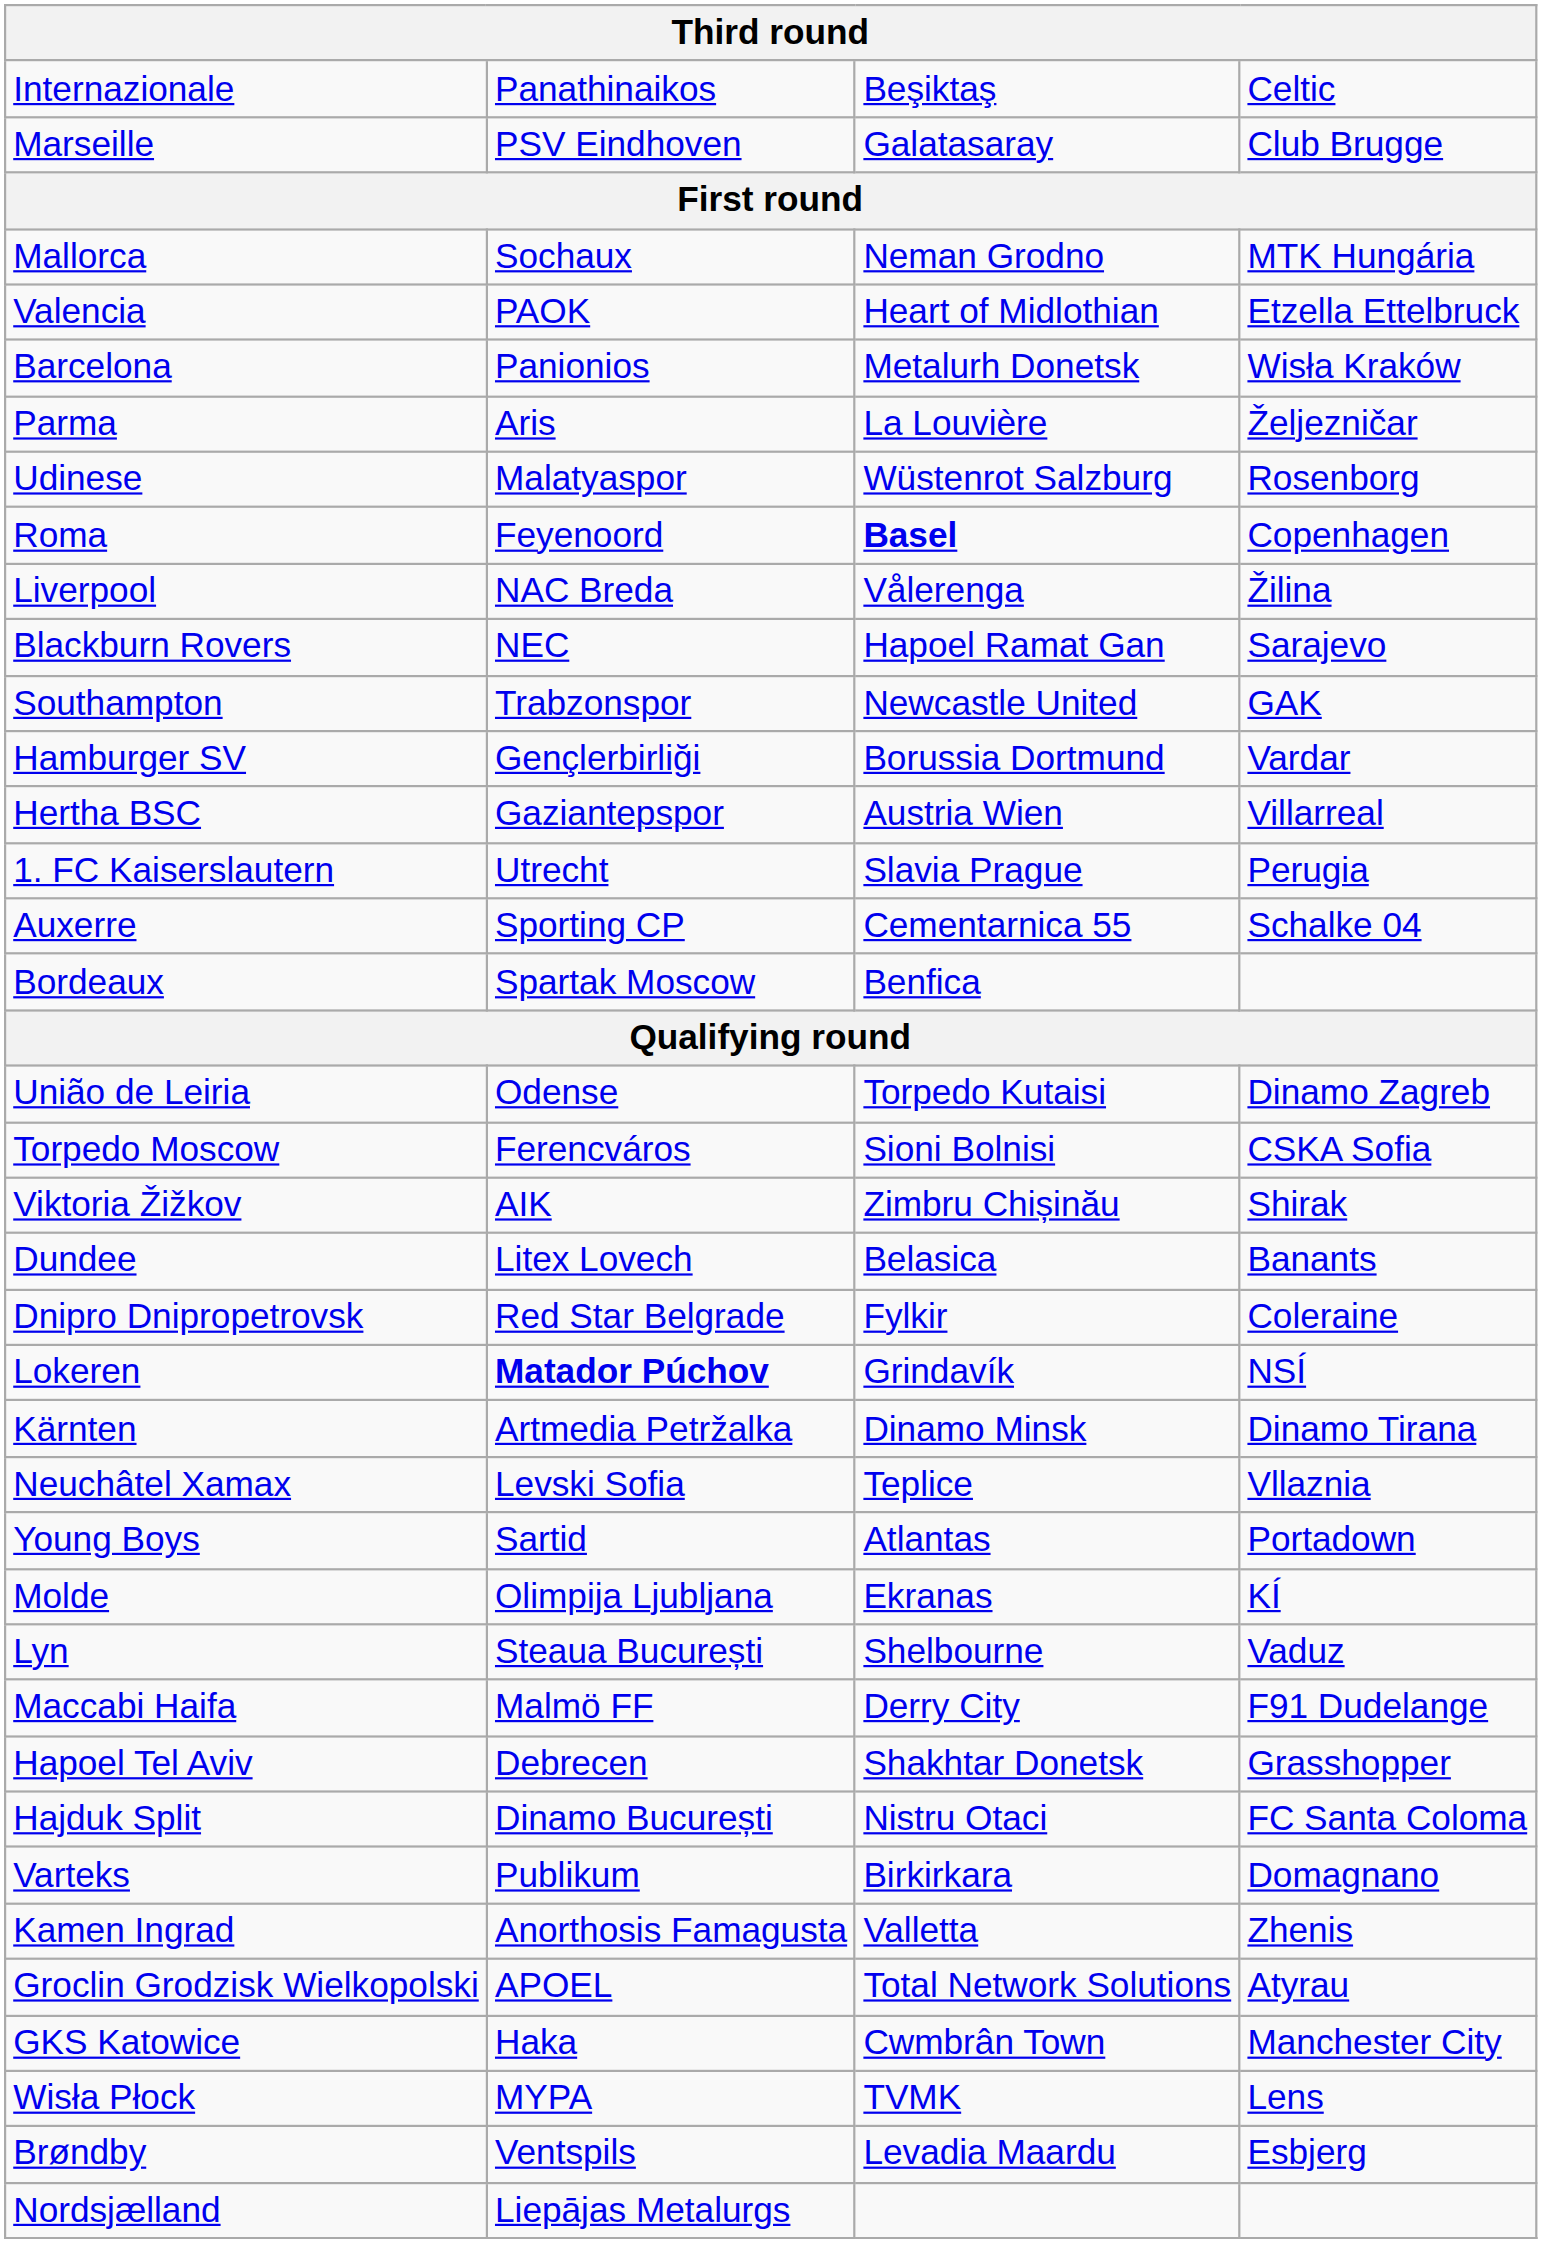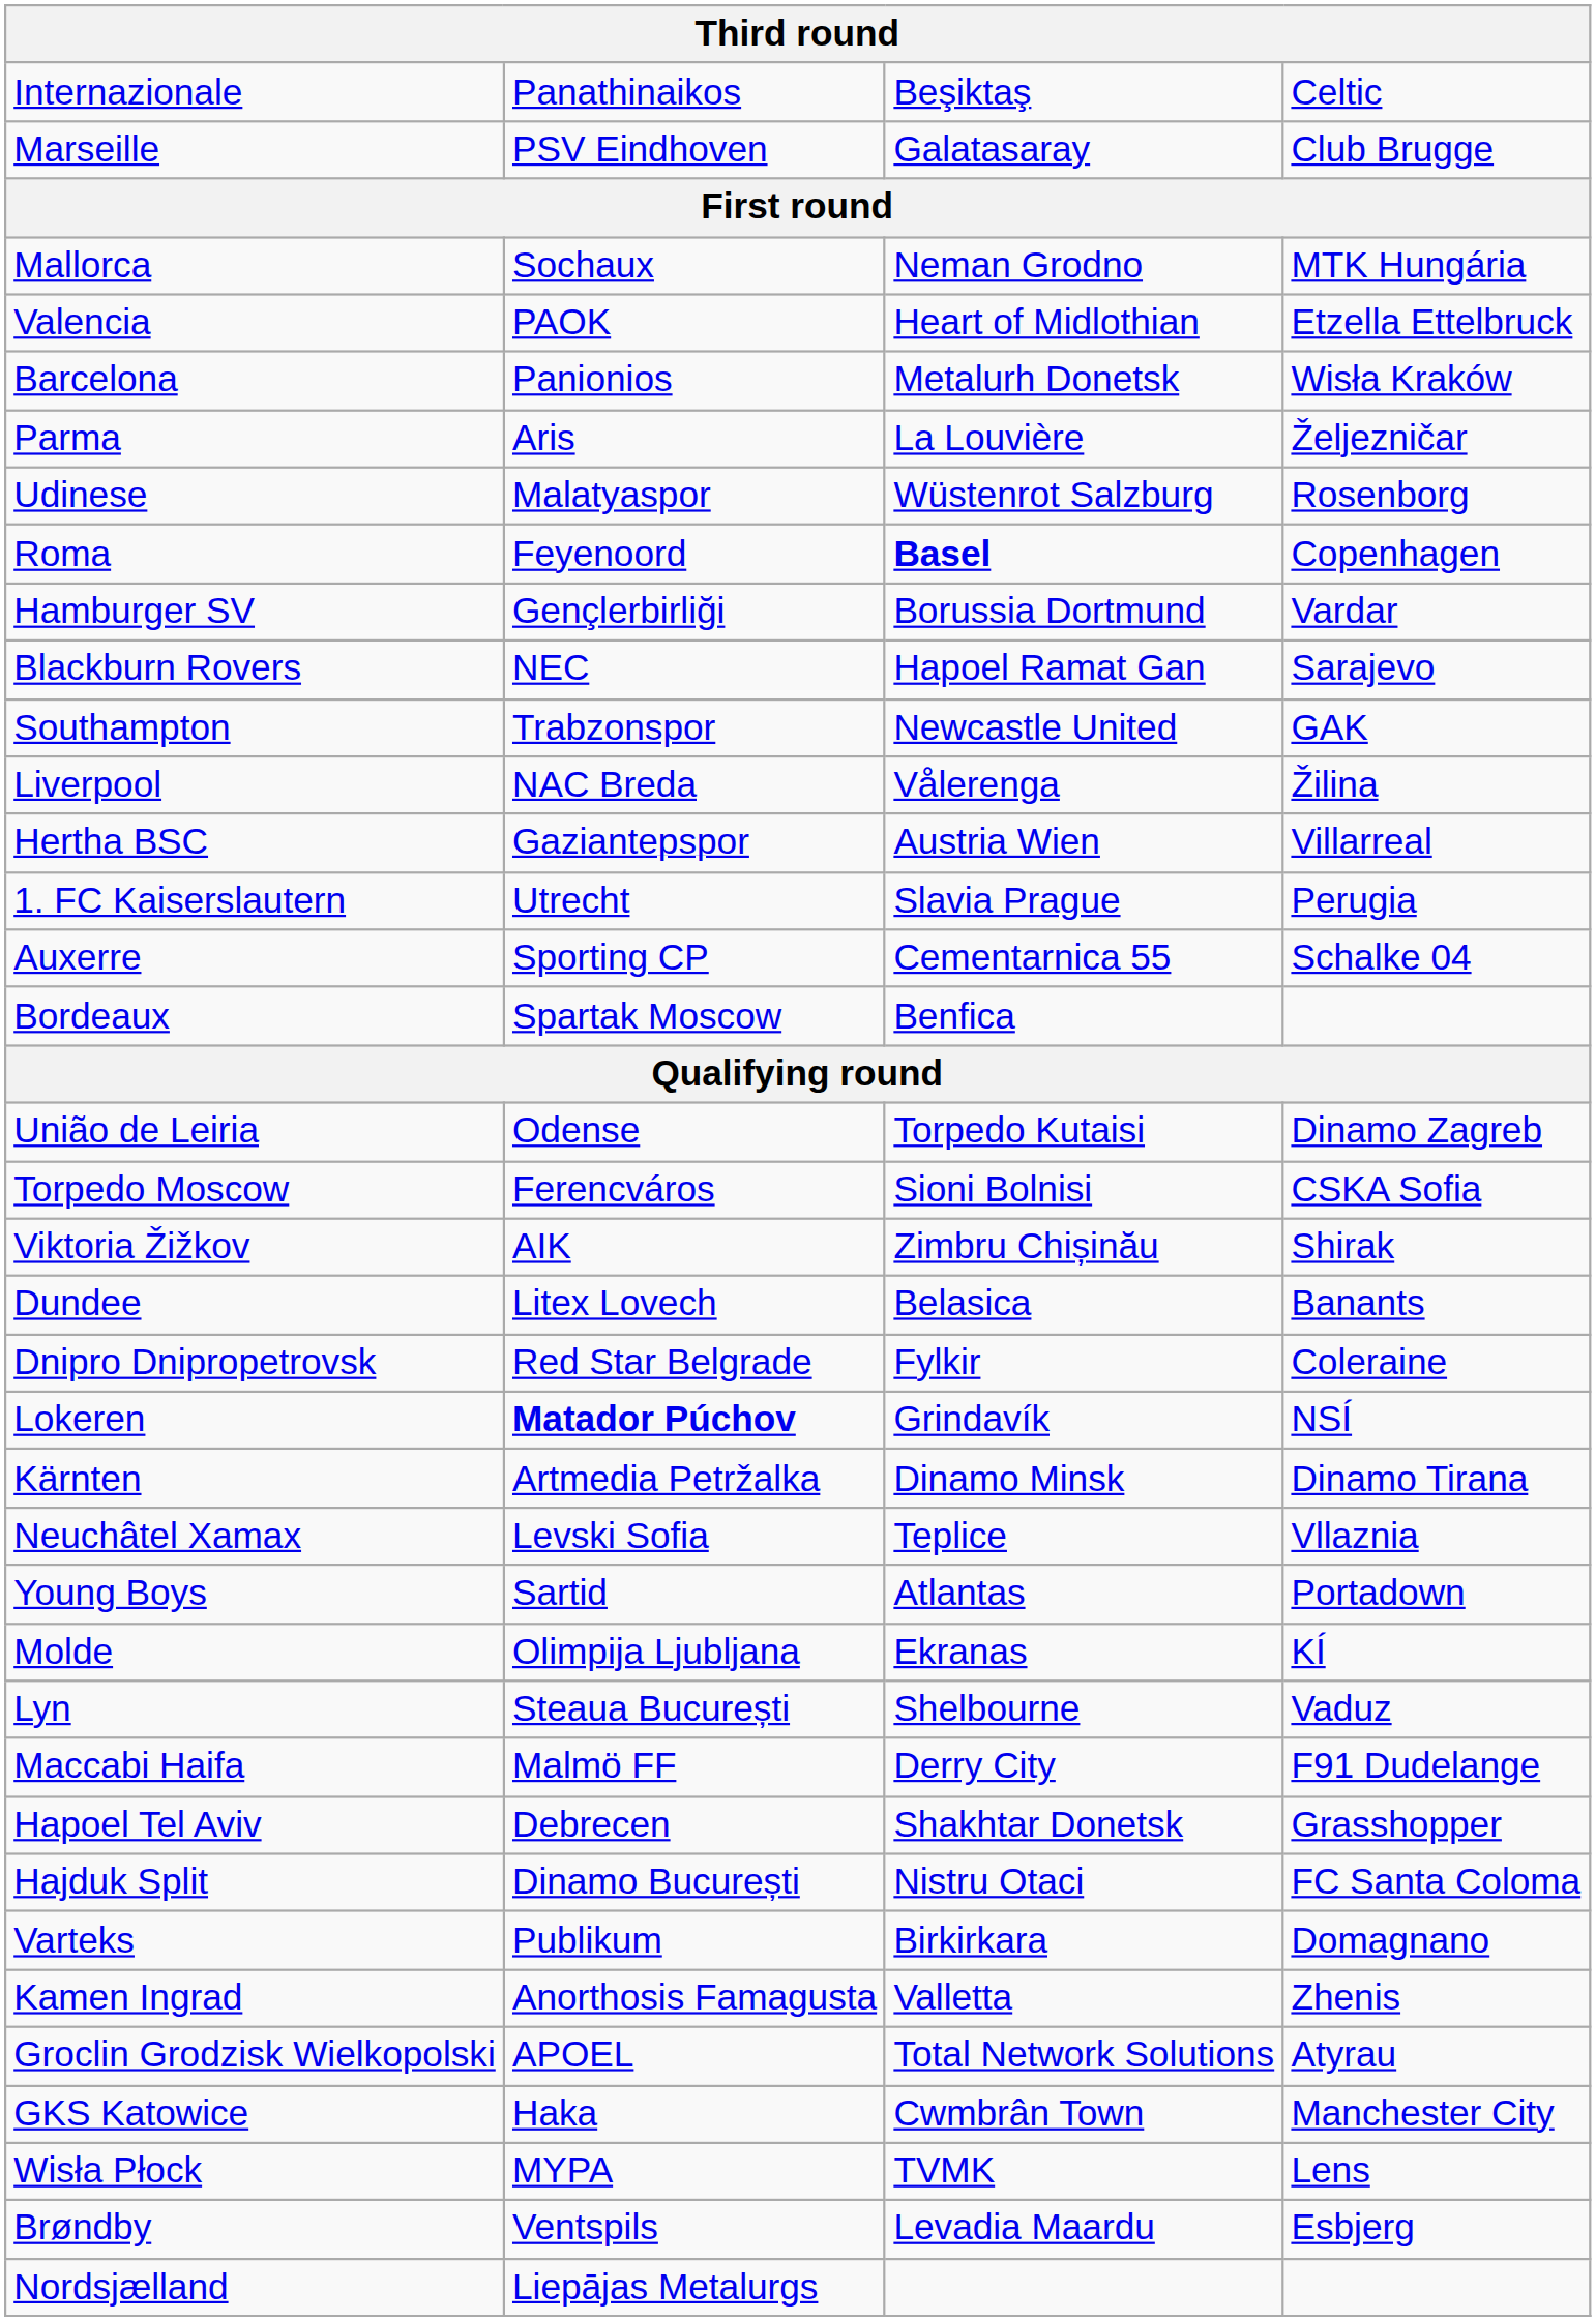rows swapped: Liverpool <-> Hamburger SV
